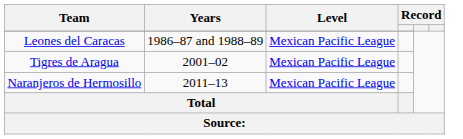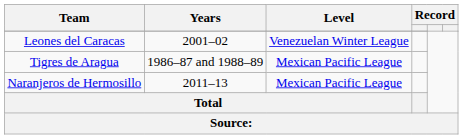Leones del Caracas | Years: 1986–87 and 1988–89 -> 2001–02
Leones del Caracas | Level: Mexican Pacific League -> Venezuelan Winter League
Tigres de Aragua | Years: 2001–02 -> 1986–87 and 1988–89
